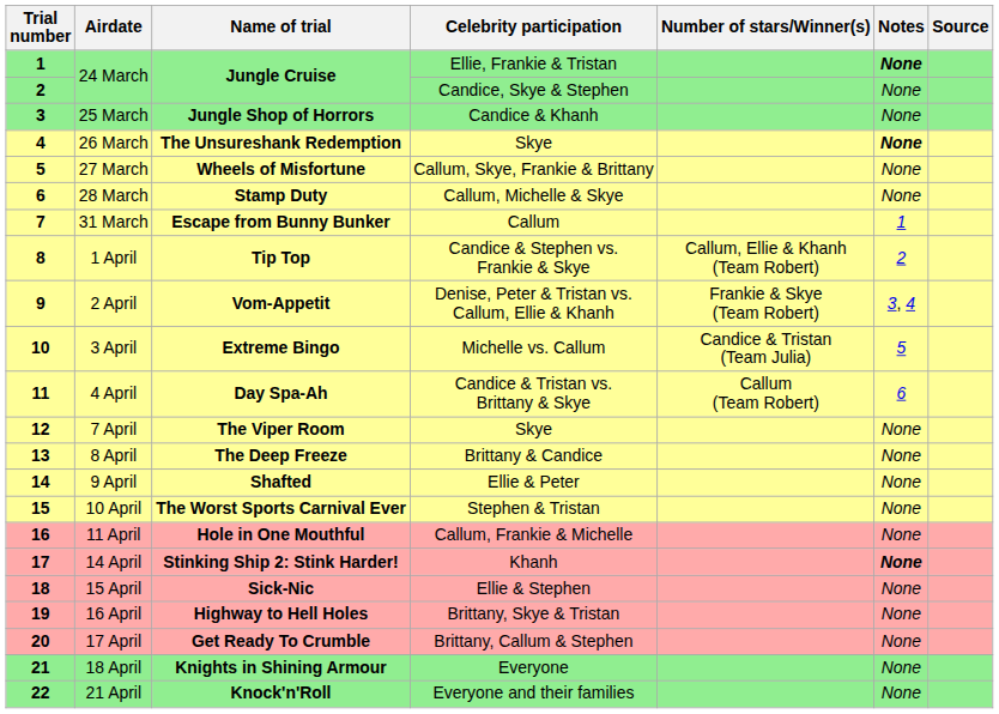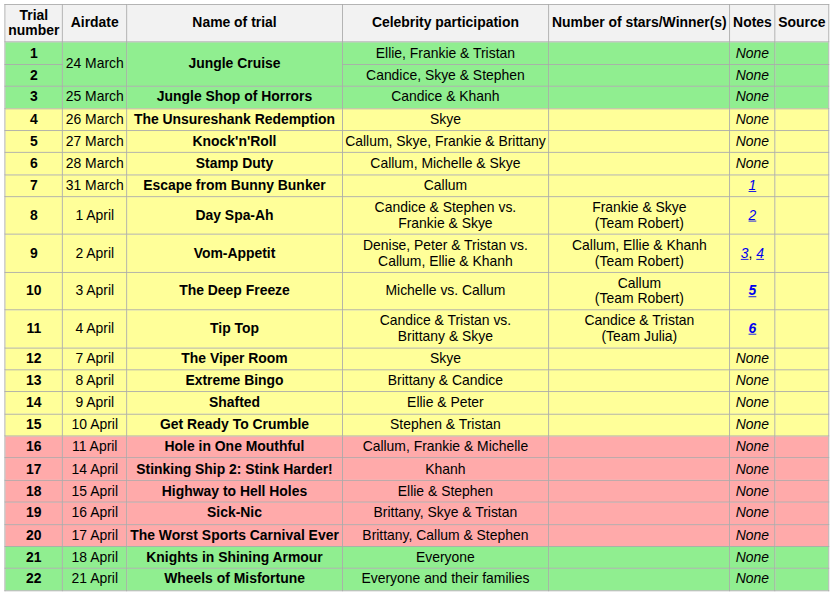24 March / Ellie, Frankie & Tristan | Notes: bold -> normal
26 March | Notes: bold -> normal
27 March | Name of trial: Wheels of Misfortune -> Knock'n'Roll
1 April | Name of trial: Tip Top -> Day Spa-Ah
1 April | Number of stars/Winner(s): Callum, Ellie & Khanh (Team Robert) -> Frankie & Skye (Team Robert)
2 April | Number of stars/Winner(s): Frankie & Skye (Team Robert) -> Callum, Ellie & Khanh (Team Robert)
3 April | Name of trial: Extreme Bingo -> The Deep Freeze
3 April | Number of stars/Winner(s): Candice & Tristan (Team Julia) -> Callum (Team Robert)
3 April | Notes: normal -> bold
4 April | Name of trial: Day Spa-Ah -> Tip Top
4 April | Number of stars/Winner(s): Callum (Team Robert) -> Candice & Tristan (Team Julia)
4 April | Notes: normal -> bold
8 April | Name of trial: The Deep Freeze -> Extreme Bingo
10 April | Name of trial: The Worst Sports Carnival Ever -> Get Ready To Crumble
14 April | Notes: bold -> normal
15 April | Name of trial: Sick-Nic -> Highway to Hell Holes
16 April | Name of trial: Highway to Hell Holes -> Sick-Nic
17 April | Name of trial: Get Ready To Crumble -> The Worst Sports Carnival Ever
21 April | Name of trial: Knock'n'Roll -> Wheels of Misfortune
